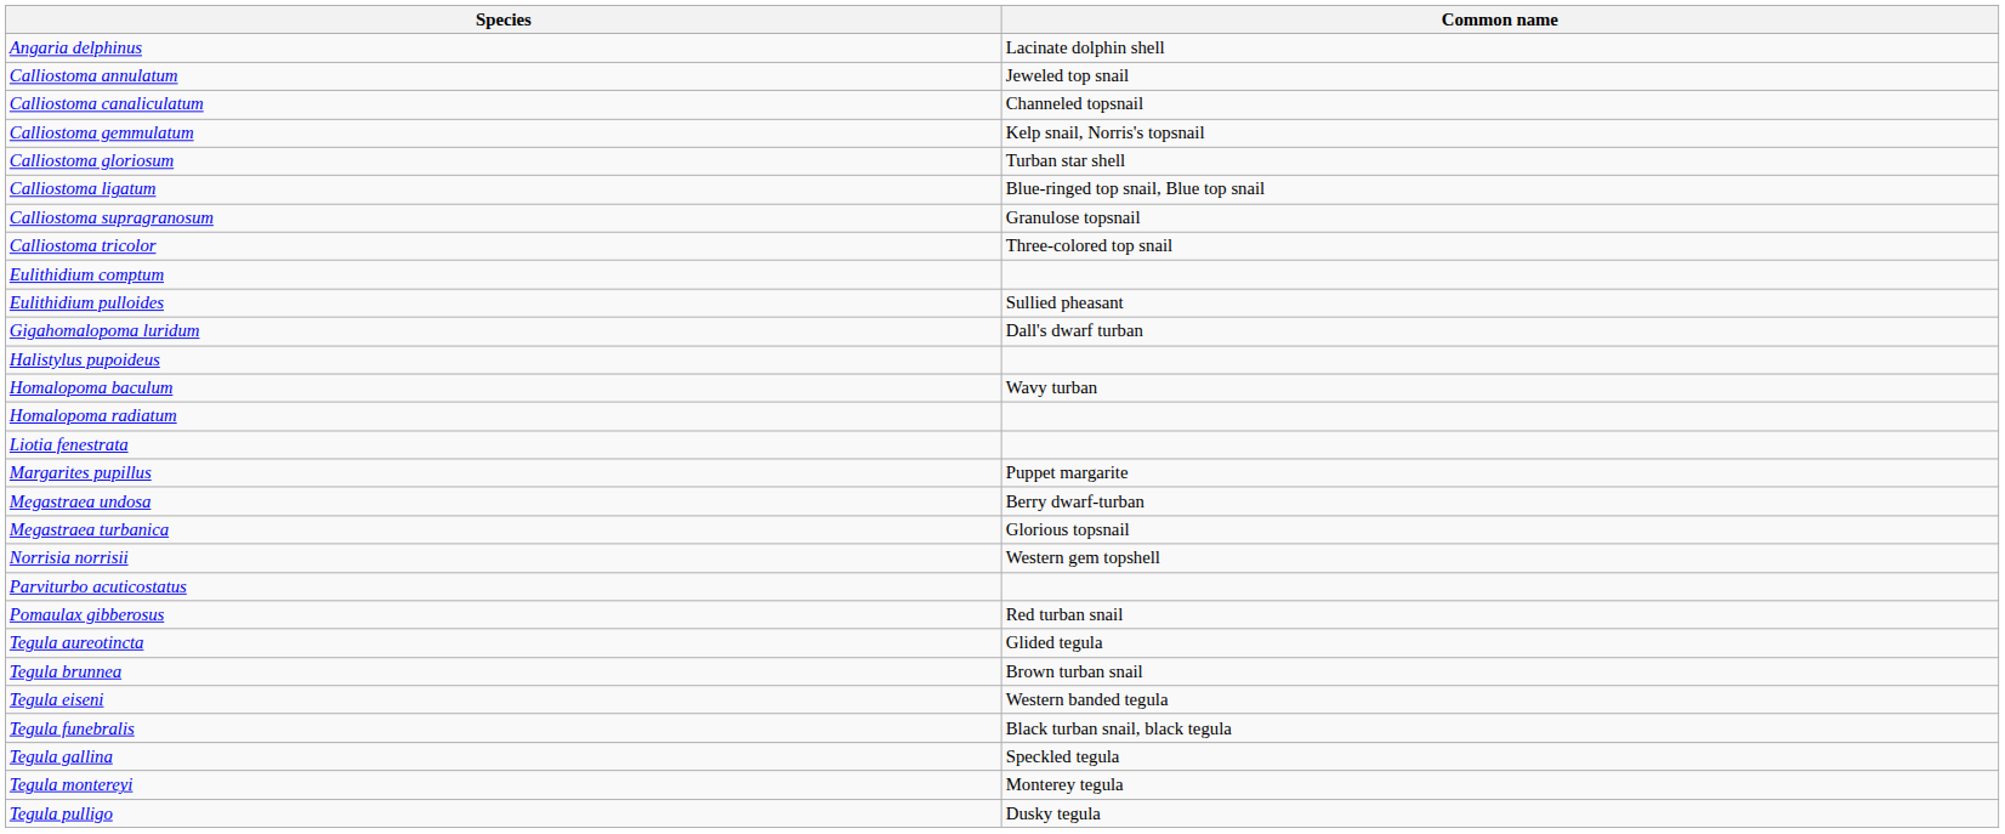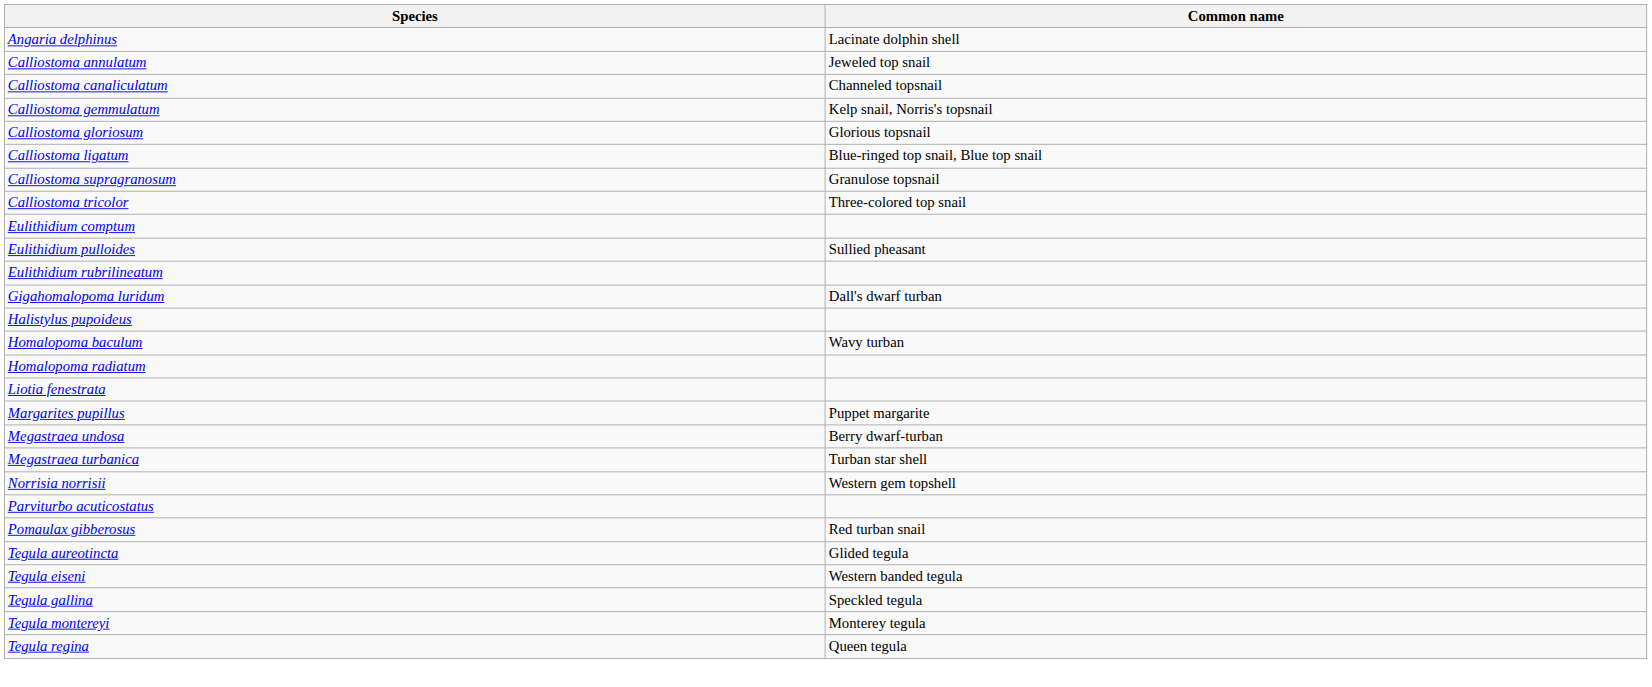Calliostoma gloriosum | Common name: Turban star shell -> Glorious topsnail
+ row: Eulithidium rubrilineatum
Megastraea turbanica | Common name: Glorious topsnail -> Turban star shell
- row: Tegula brunnea | Brown turban snail
- row: Tegula funebralis | Black turban snail, black tegula
- row: Tegula pulligo | Dusky tegula
+ row: Tegula regina | Queen tegula
